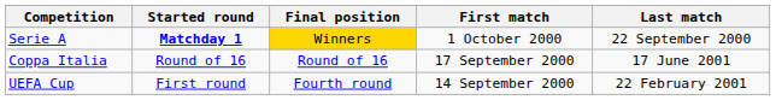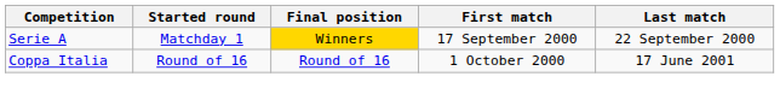Serie A | Started round: bold -> normal
Serie A | First match: 1 October 2000 -> 17 September 2000
Coppa Italia | First match: 17 September 2000 -> 1 October 2000
- row: UEFA Cup | First round | Fourth round | 14 September 2000 | 22 February 2001
